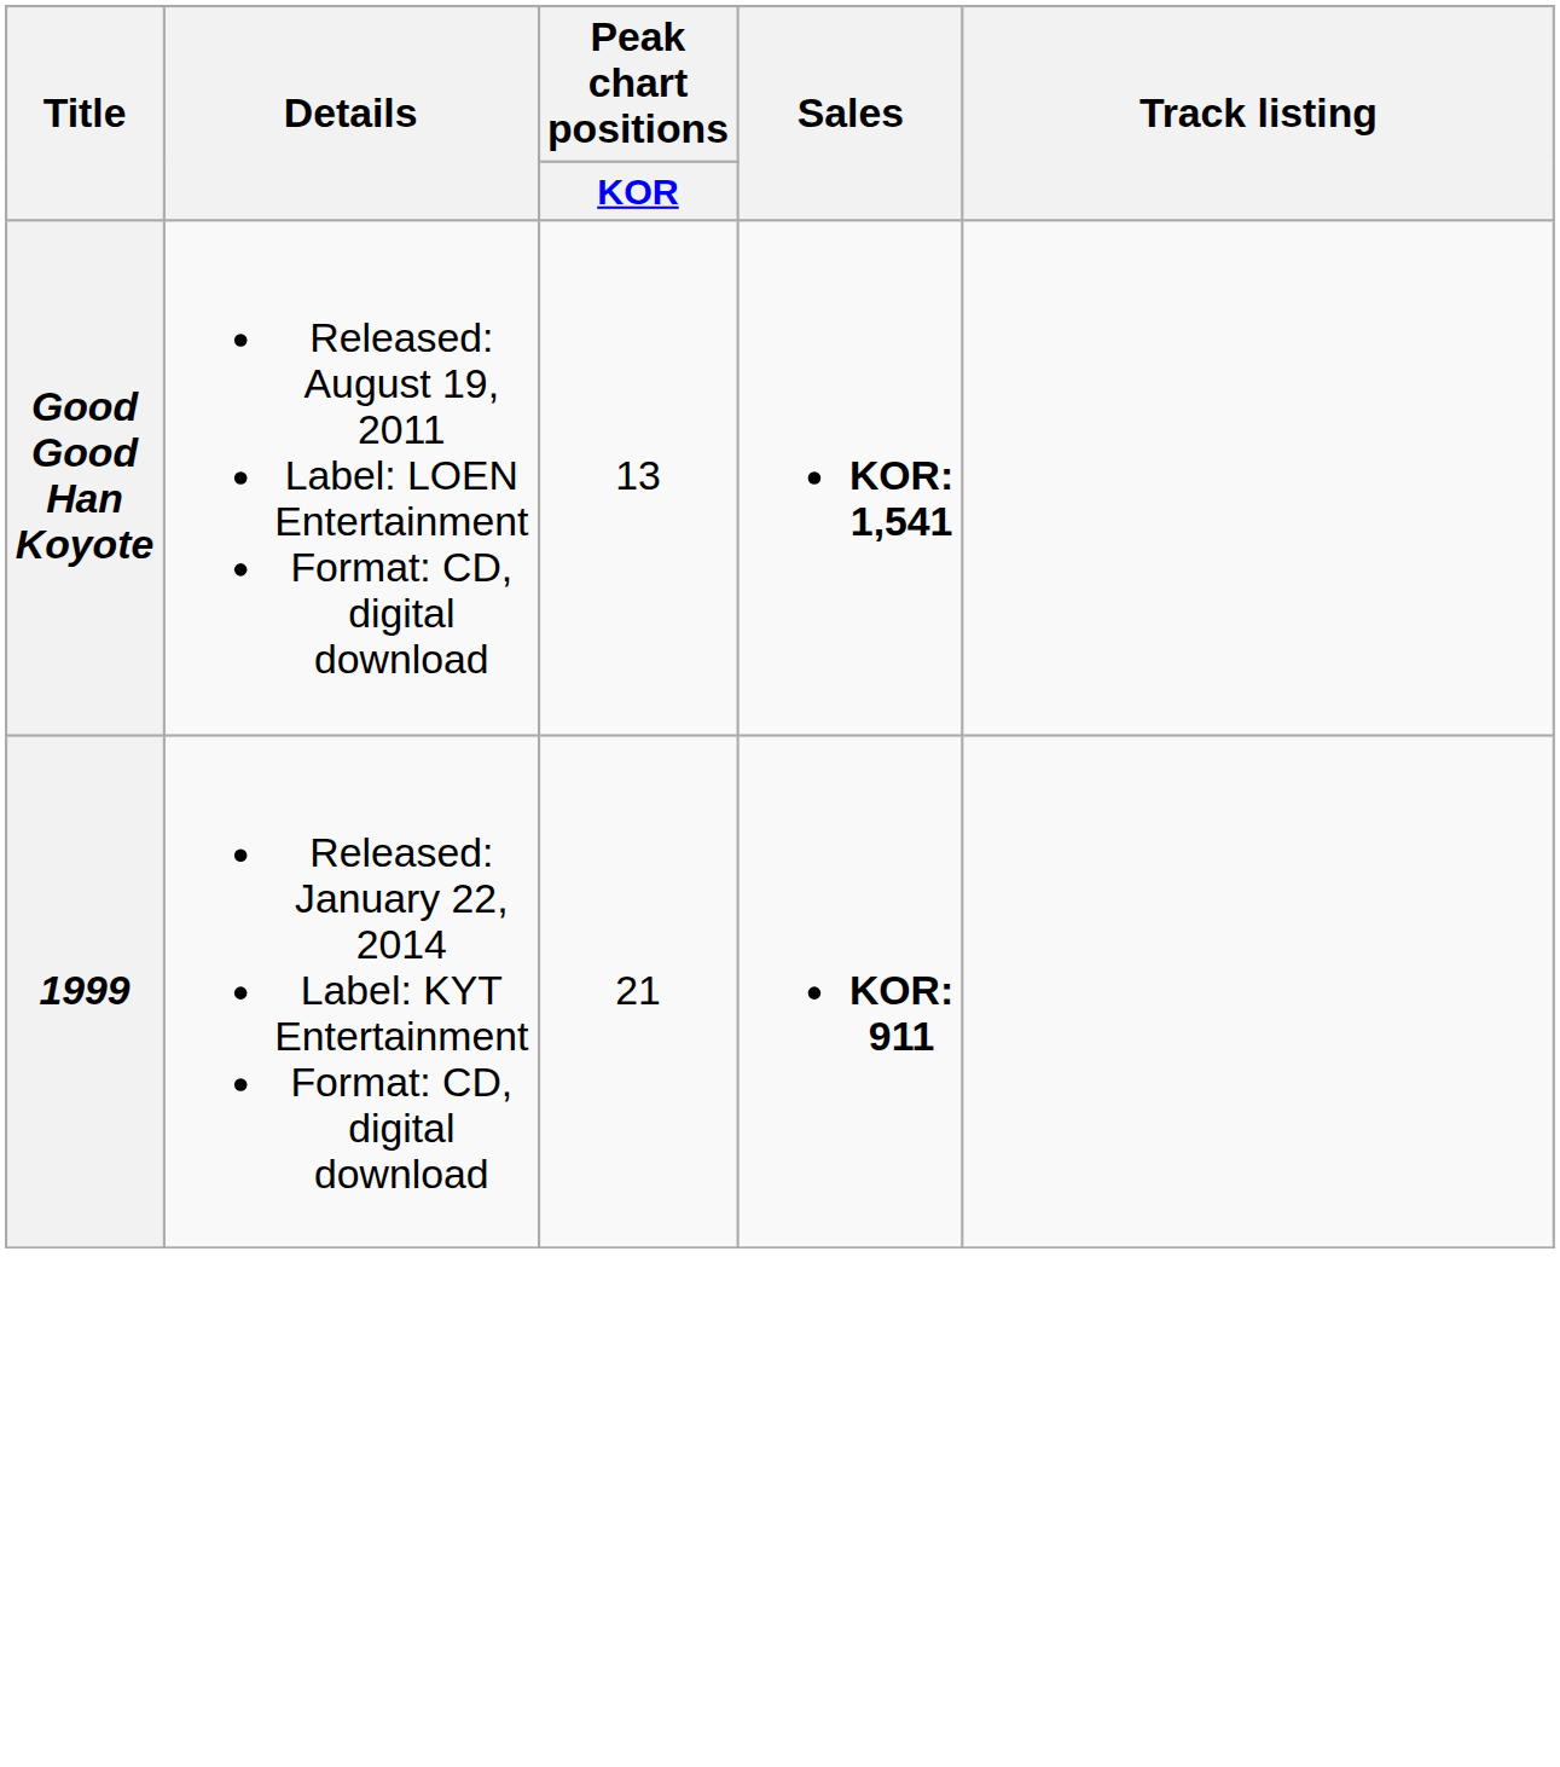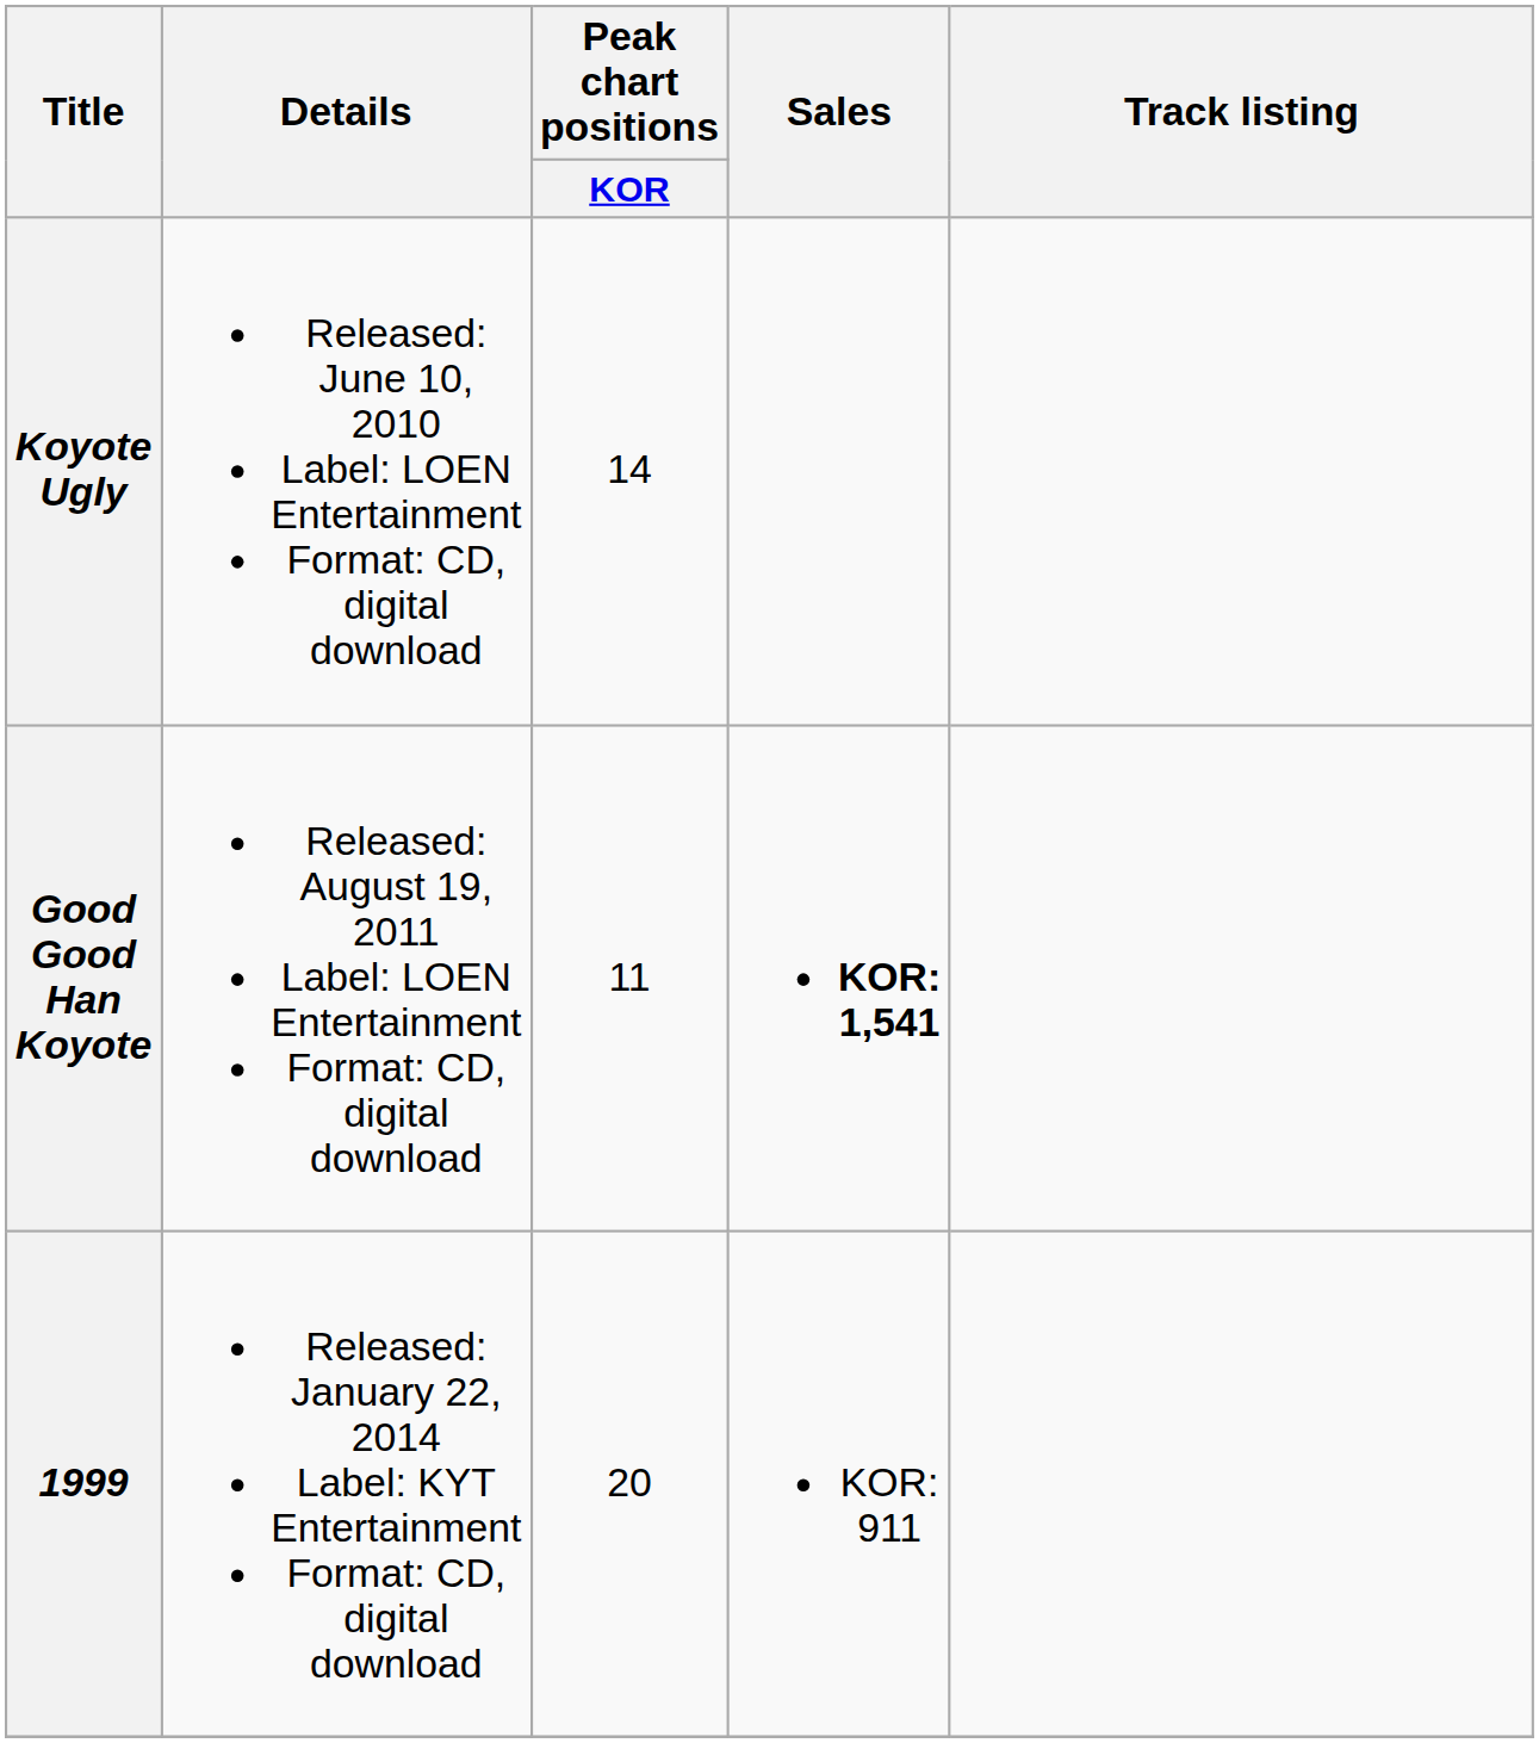+ row: Koyote Ugly | Released: June 10, 2010 Label: LOEN Entertainment Format: CD, digital download | 14
Good Good Han Koyote | Peak chart positions / KOR: 13 -> 11
1999 | Peak chart positions / KOR: 21 -> 20
1999 | Sales: bold -> normal
